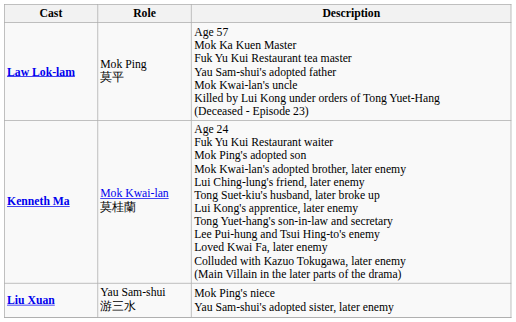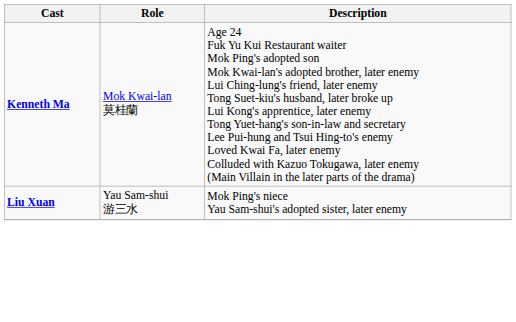- row: Law Lok-lam | Mok Ping 莫平 | Age 57 Mok Ka Kuen Master Fuk Yu Kui Restaurant tea master Yau Sam-shui's adopted father Mok Kwai-lan's uncle Killed by Lui Kong under orders of Tong Yuet-Hang (Deceased - Episode 23)
